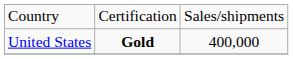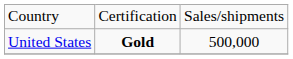United States | column 3: 400,000 -> 500,000
